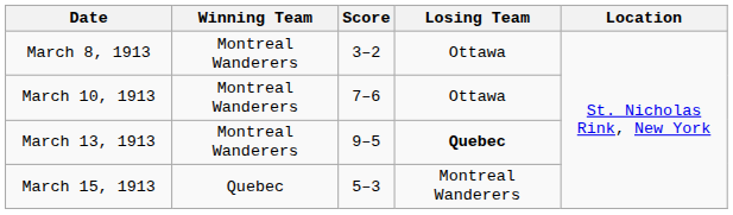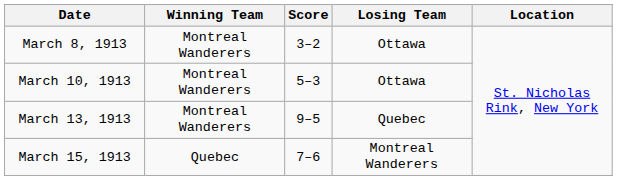March 10, 1913 | Score: 7–6 -> 5–3
March 13, 1913 | Losing Team: bold -> normal
March 15, 1913 | Score: 5–3 -> 7–6
